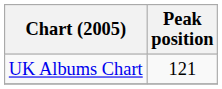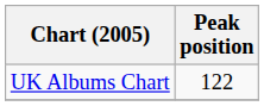UK Albums Chart | Peak position: 121 -> 122
